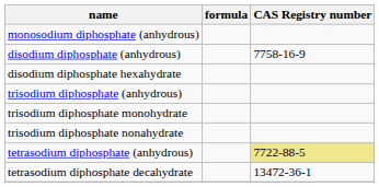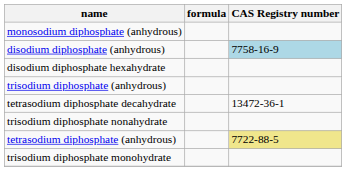disodium diphosphate (anhydrous) | CAS Registry number: no background -> lightblue background
rows swapped: trisodium diphosphate monohydrate <-> tetrasodium diphosphate decahydrate
